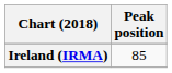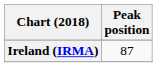Ireland (IRMA) | Peak position: 85 -> 87
